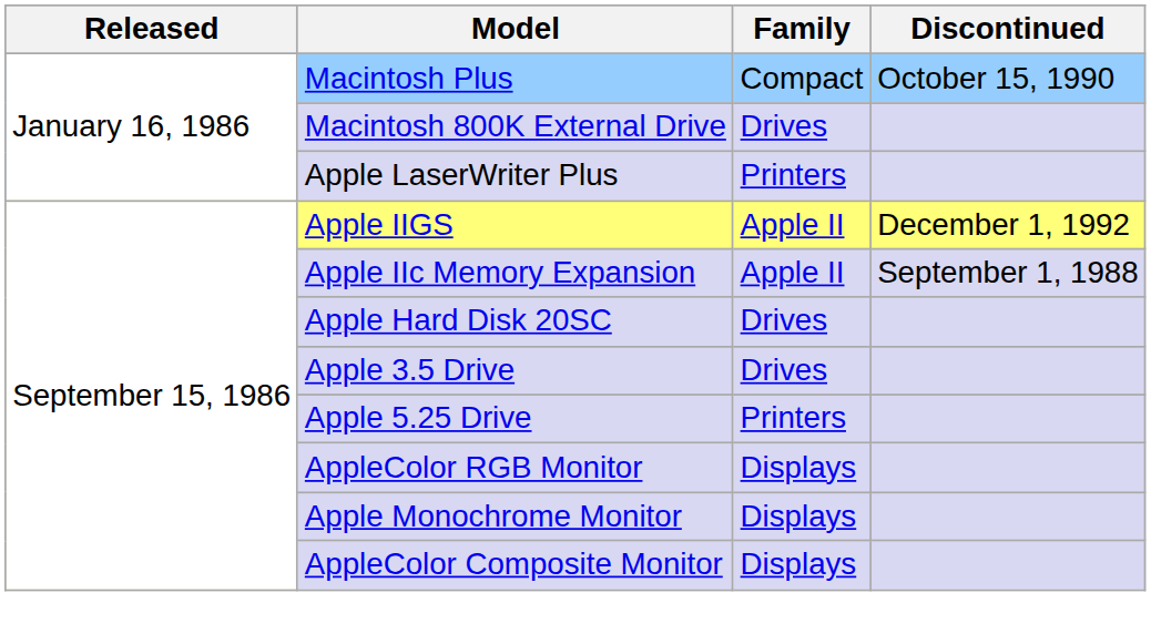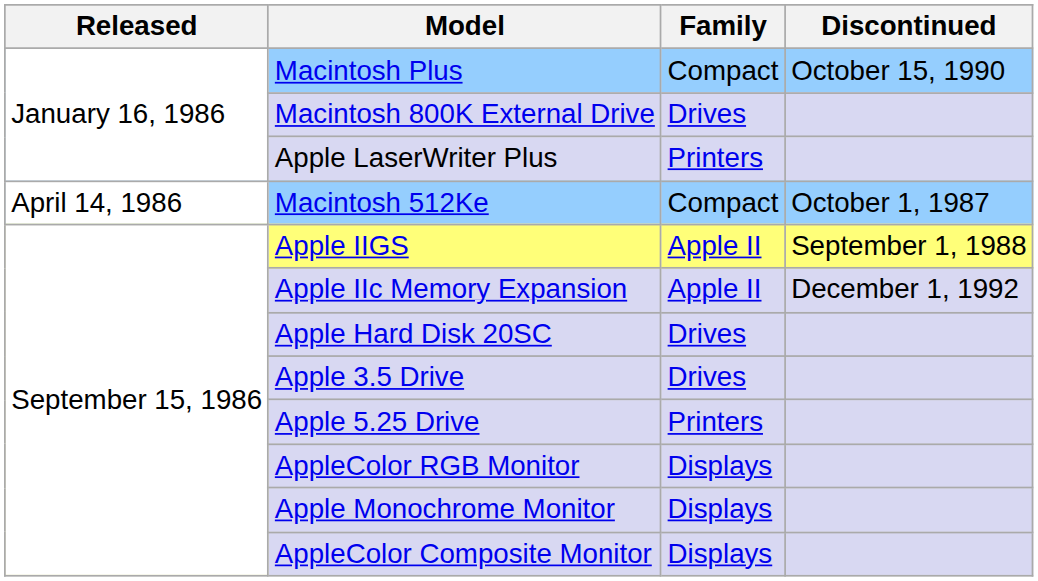+ row: April 14, 1986 | Macintosh 512Ke | Compact | October 1, 1987
Apple IIGS | Discontinued: December 1, 1992 -> September 1, 1988
Apple IIc Memory Expansion | Discontinued: September 1, 1988 -> December 1, 1992
